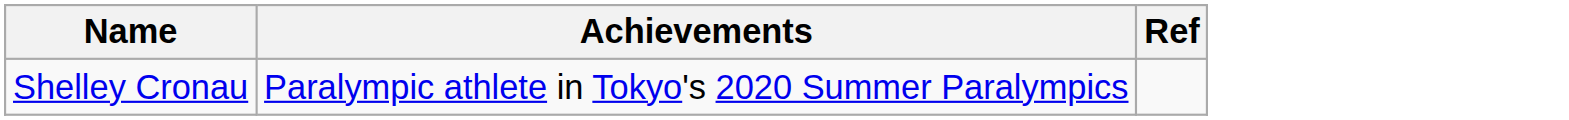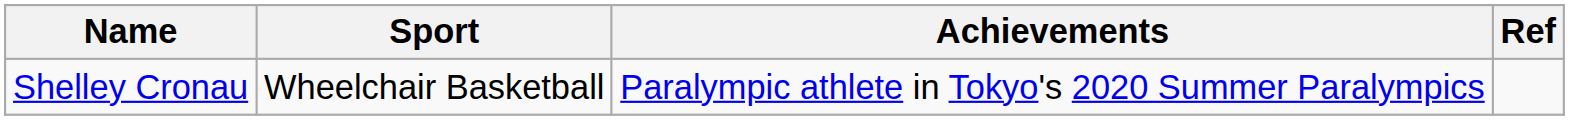+ column: Sport | Wheelchair Basketball
